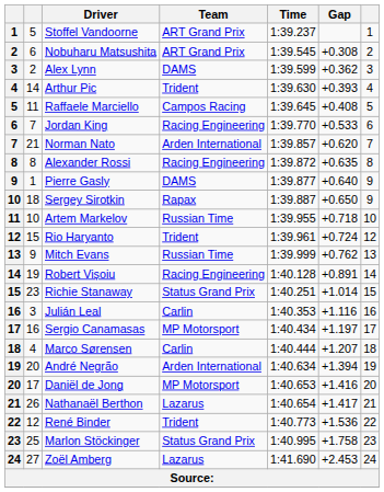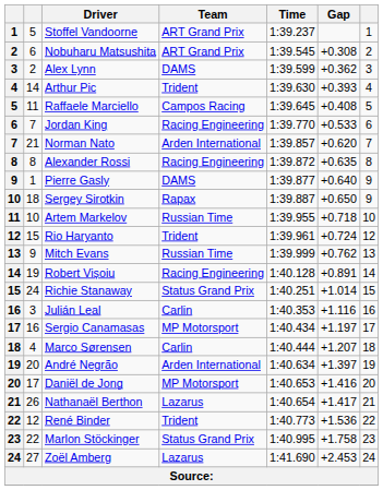Richie Stanaway | column 2: 23 -> 24
André Negrão | Gap: +1.394 -> +1.397
Marlon Stöckinger | column 2: 25 -> 22
